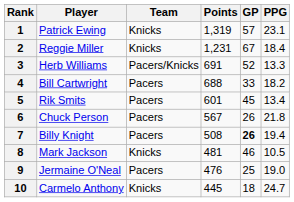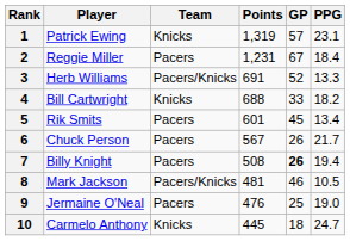2 | Team: Knicks -> Pacers
4 | Team: Pacers -> Knicks
6 | PPG: 21.8 -> 21.7
8 | Team: Knicks -> Pacers/Knicks
